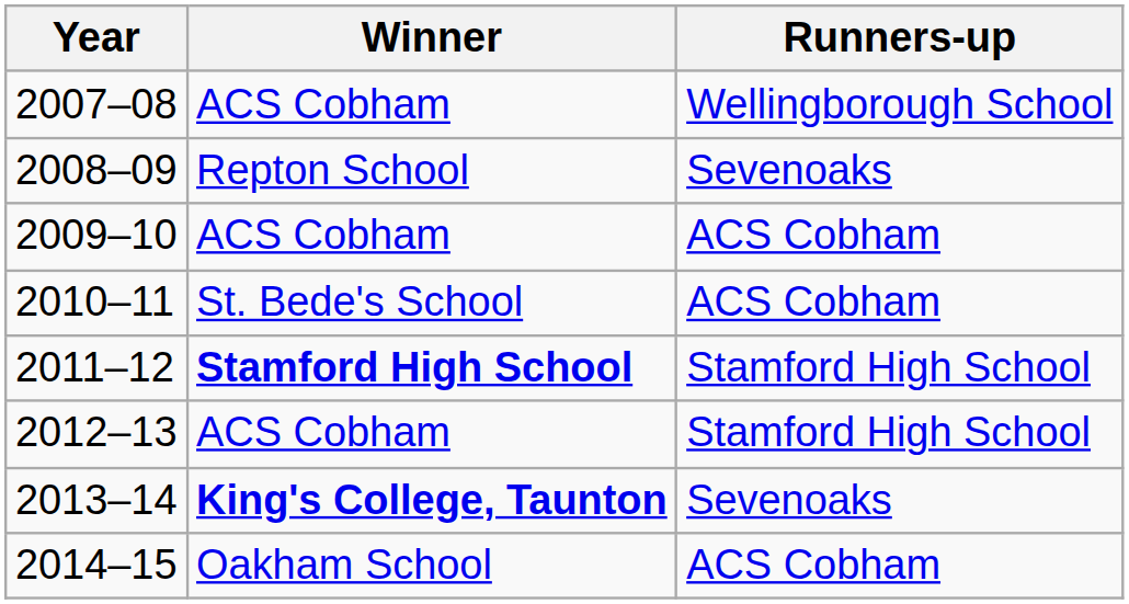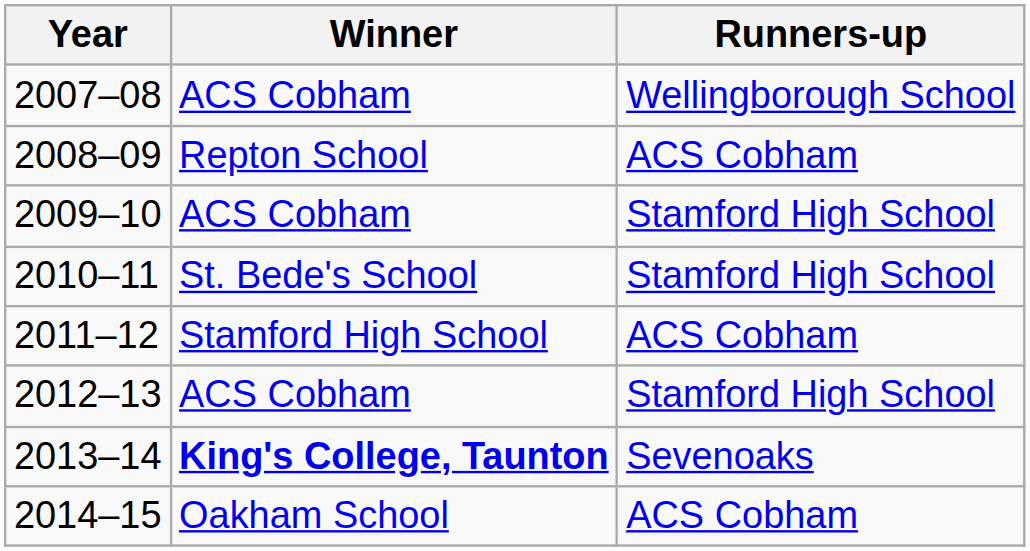2008–09 | Runners-up: Sevenoaks -> ACS Cobham
2009–10 | Runners-up: ACS Cobham -> Stamford High School
2010–11 | Runners-up: ACS Cobham -> Stamford High School
2011–12 | Winner: bold -> normal
2011–12 | Runners-up: Stamford High School -> ACS Cobham
